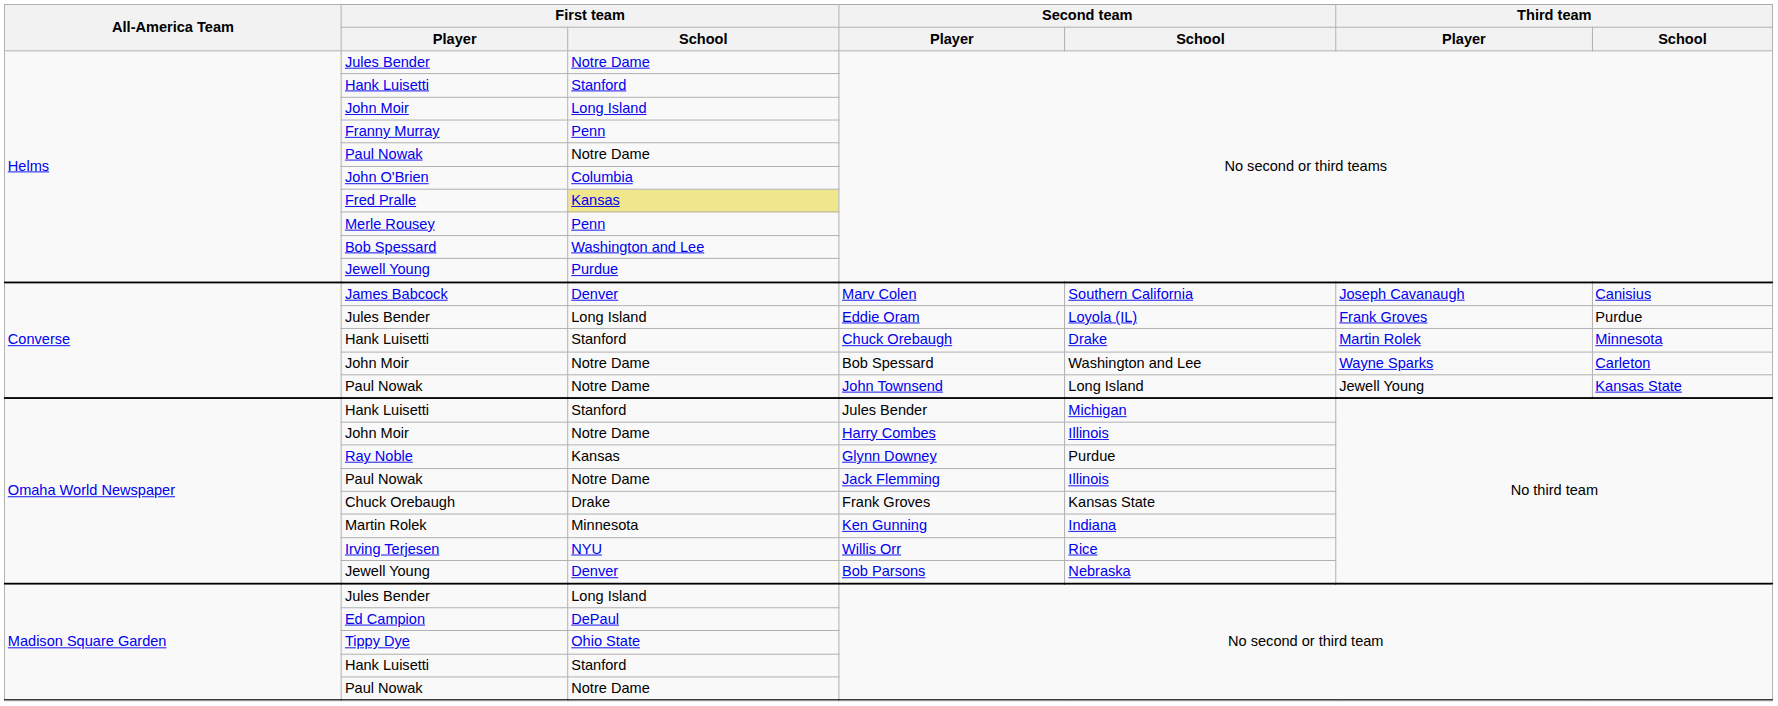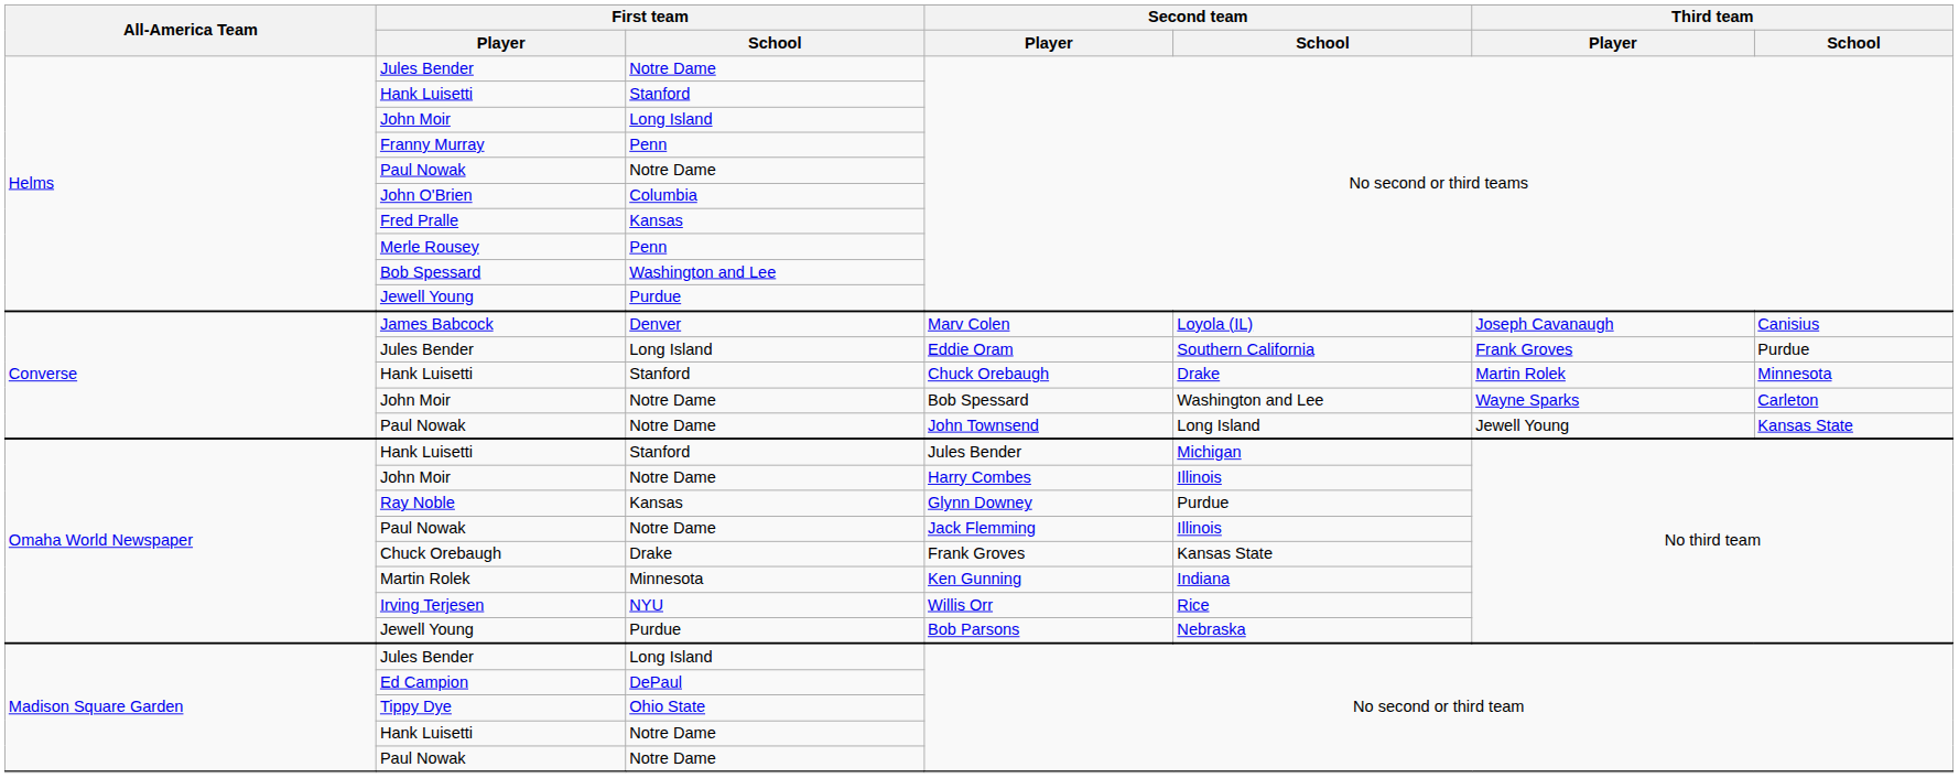Fred Pralle | First team / School: khaki background -> no background
James Babcock | Second team / School: Southern California -> Loyola (IL)
Jules Bender / Eddie Oram | Second team / School: Loyola (IL) -> Southern California
Jewell Young / Bob Parsons | First team / School: Denver -> Purdue
Hank Luisetti / No second or third team | First team / School: Stanford -> Notre Dame
